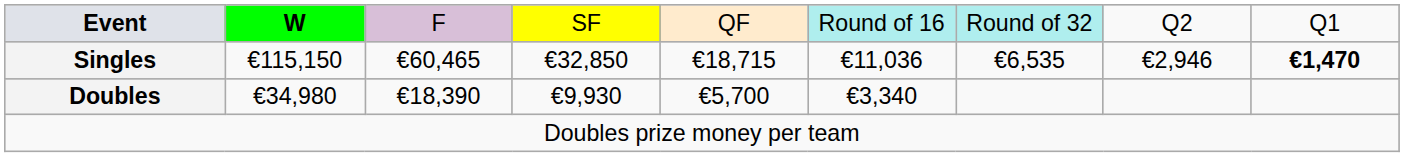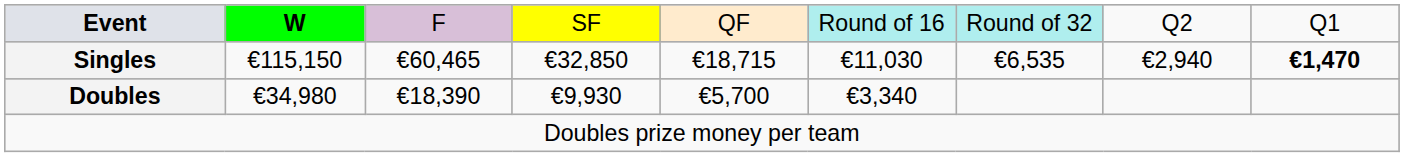Singles | column 6: €11,036 -> €11,030
Singles | column 8: €2,946 -> €2,940
